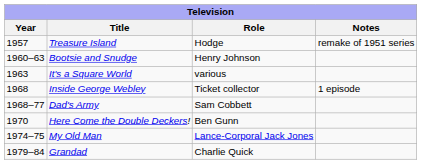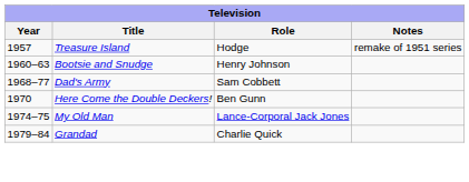- row: 1963 | It's a Square World | various
- row: 1968 | Inside George Webley | Ticket collector | 1 episode
